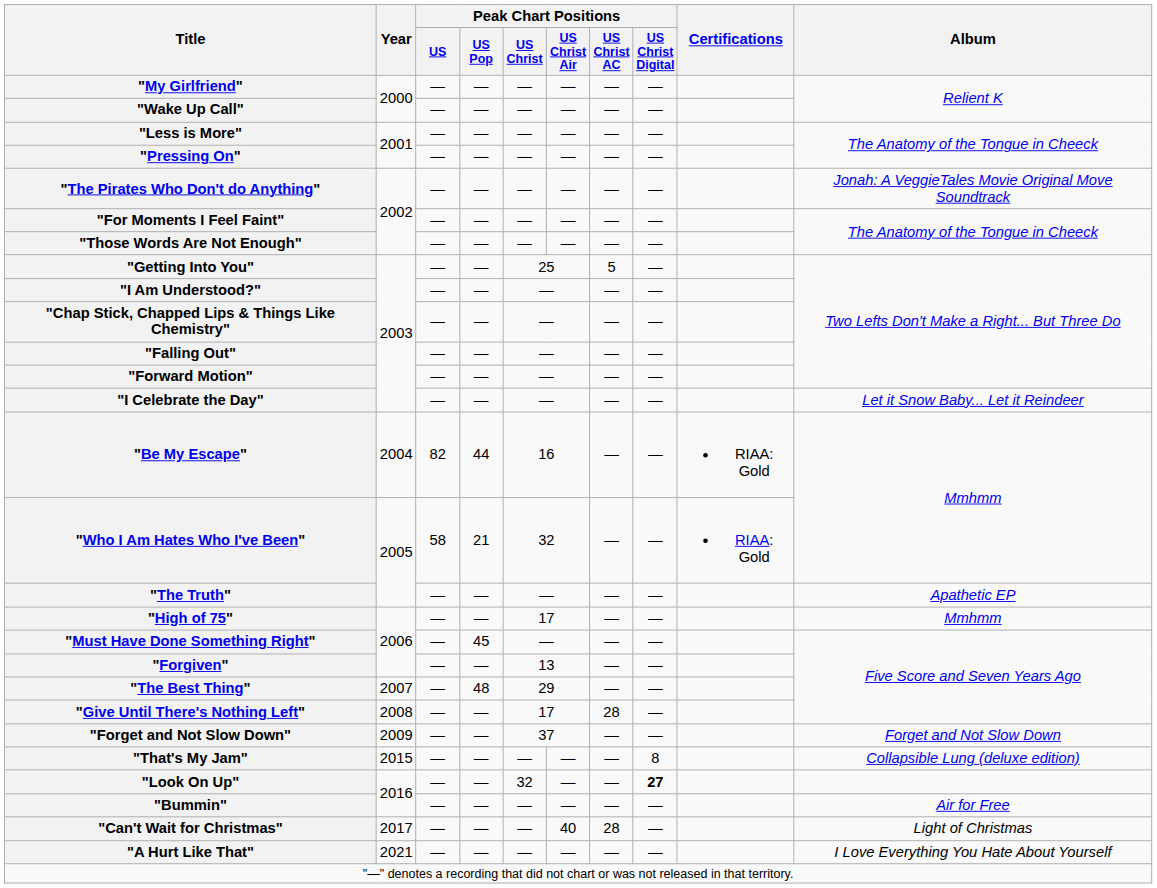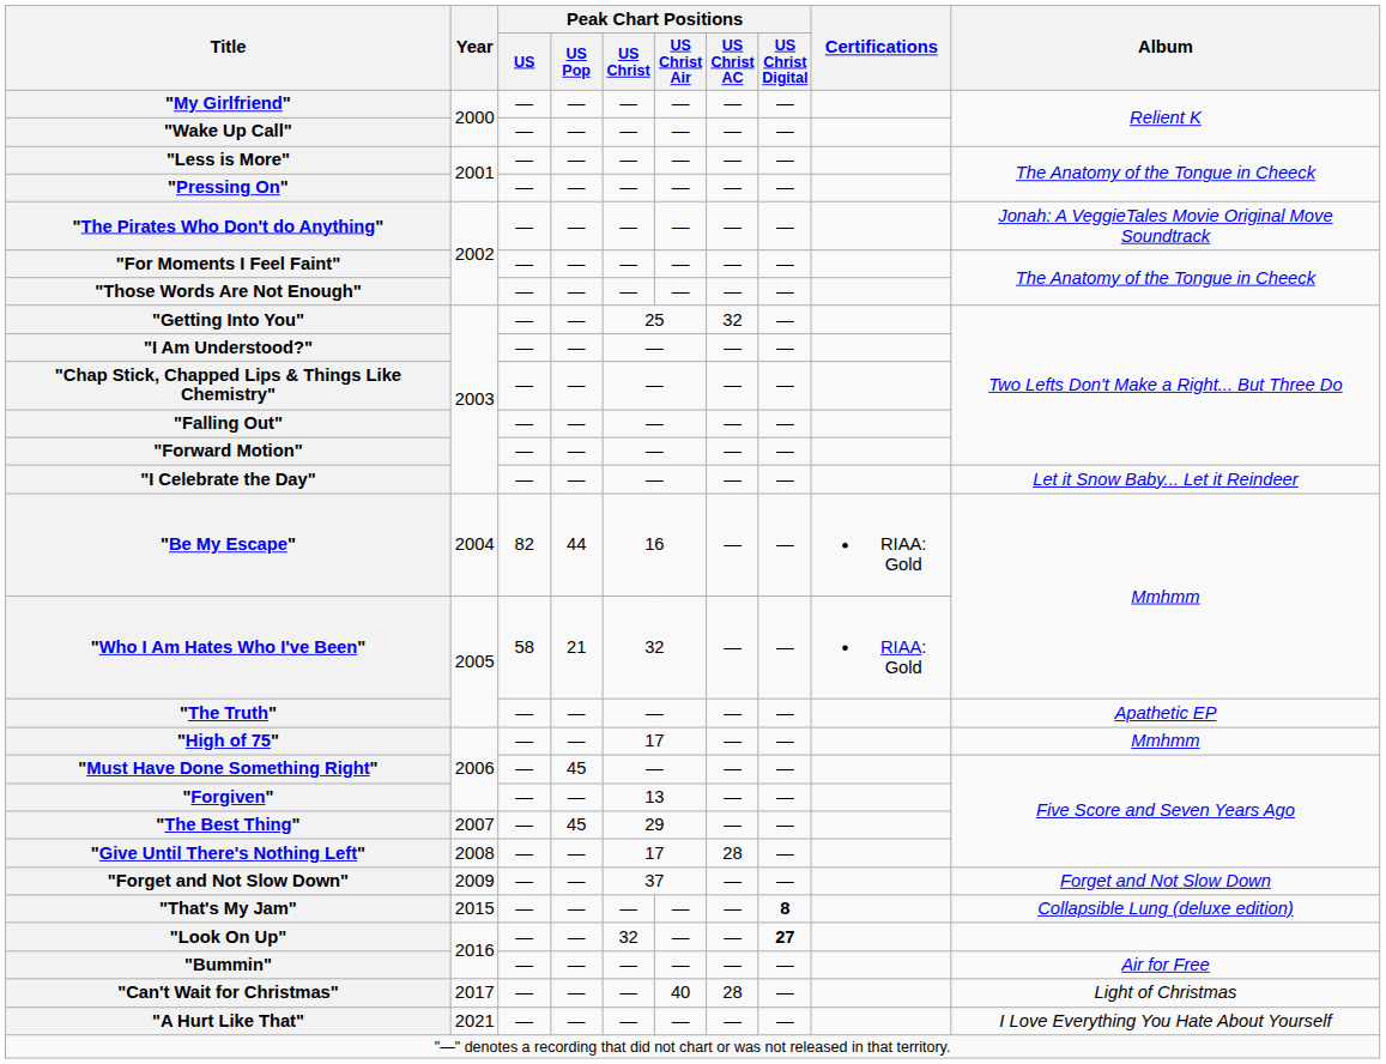"Getting Into You" | Peak Chart Positions / US Christ AC: 5 -> 32
"The Best Thing" | Peak Chart Positions / US Pop: 48 -> 45
"That's My Jam" | Peak Chart Positions / US Christ Digital: normal -> bold
